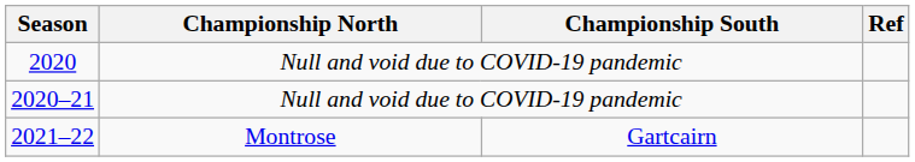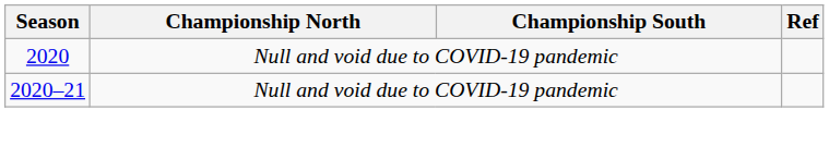- row: 2021–22 | Montrose | Gartcairn
